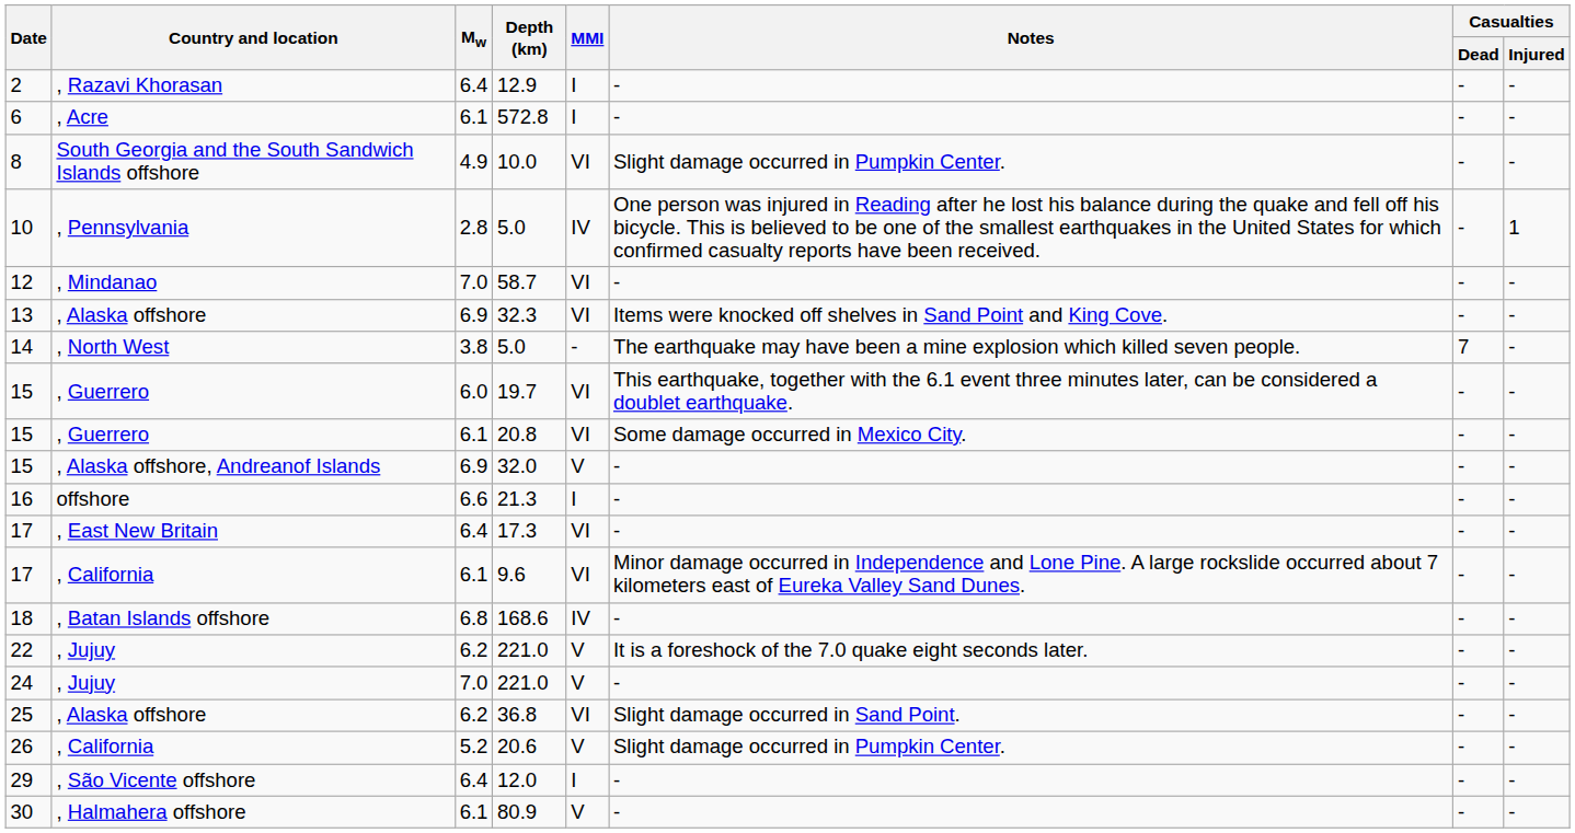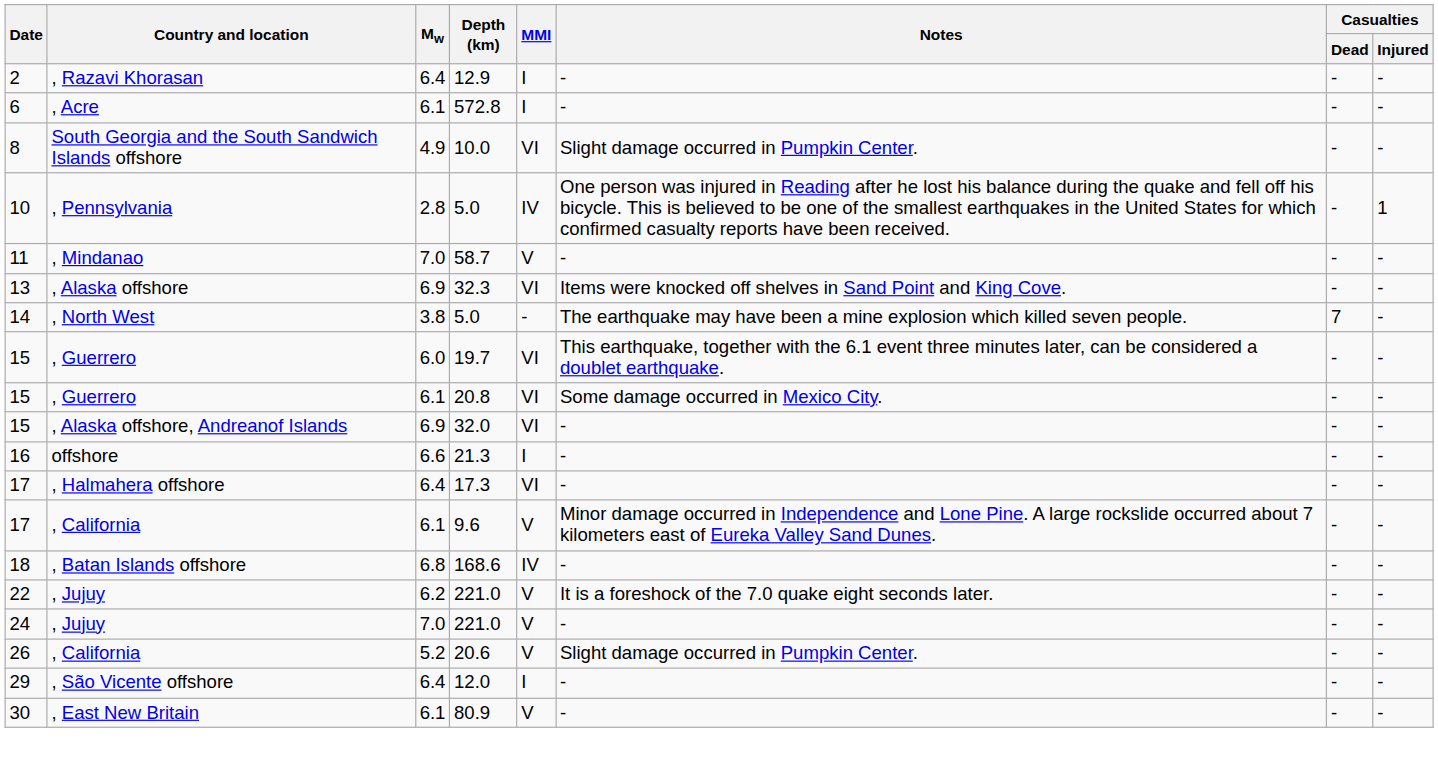58.7 | Date: 12 -> 11
58.7 | MMI: VI -> V
32.0 | MMI: V -> VI
17.3 | Country and location: , East New Britain -> , Halmahera offshore
9.6 | MMI: VI -> V
- row: 25 | , Alaska offshore | 6.2 | 36.8 | VI | Slight damage occurred in Sand Point. | - | -
80.9 | Country and location: , Halmahera offshore -> , East New Britain
